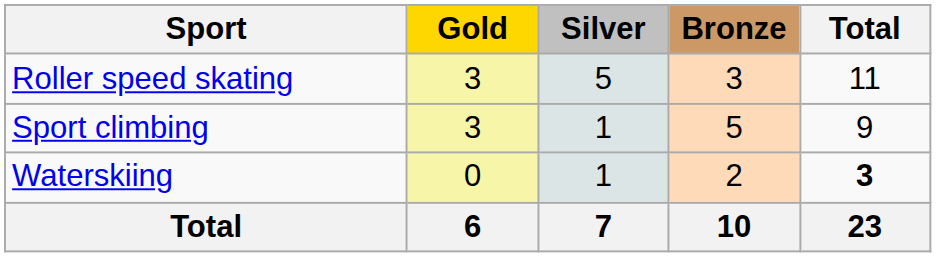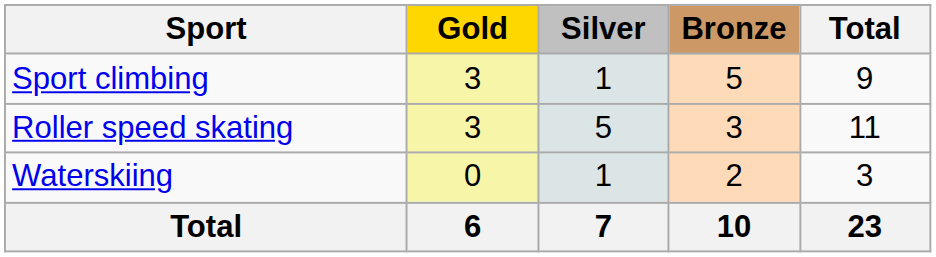rows swapped: Roller speed skating <-> Sport climbing
Waterskiing | Total: bold -> normal
